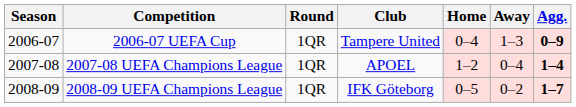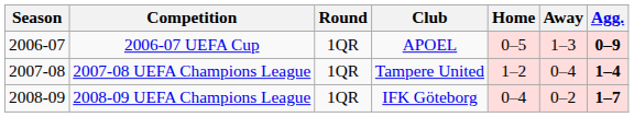2006-07 UEFA Cup | Club: Tampere United -> APOEL
2006-07 UEFA Cup | Home: 0–4 -> 0–5
2007-08 UEFA Champions League | Club: APOEL -> Tampere United
2008-09 UEFA Champions League | Home: 0–5 -> 0–4
